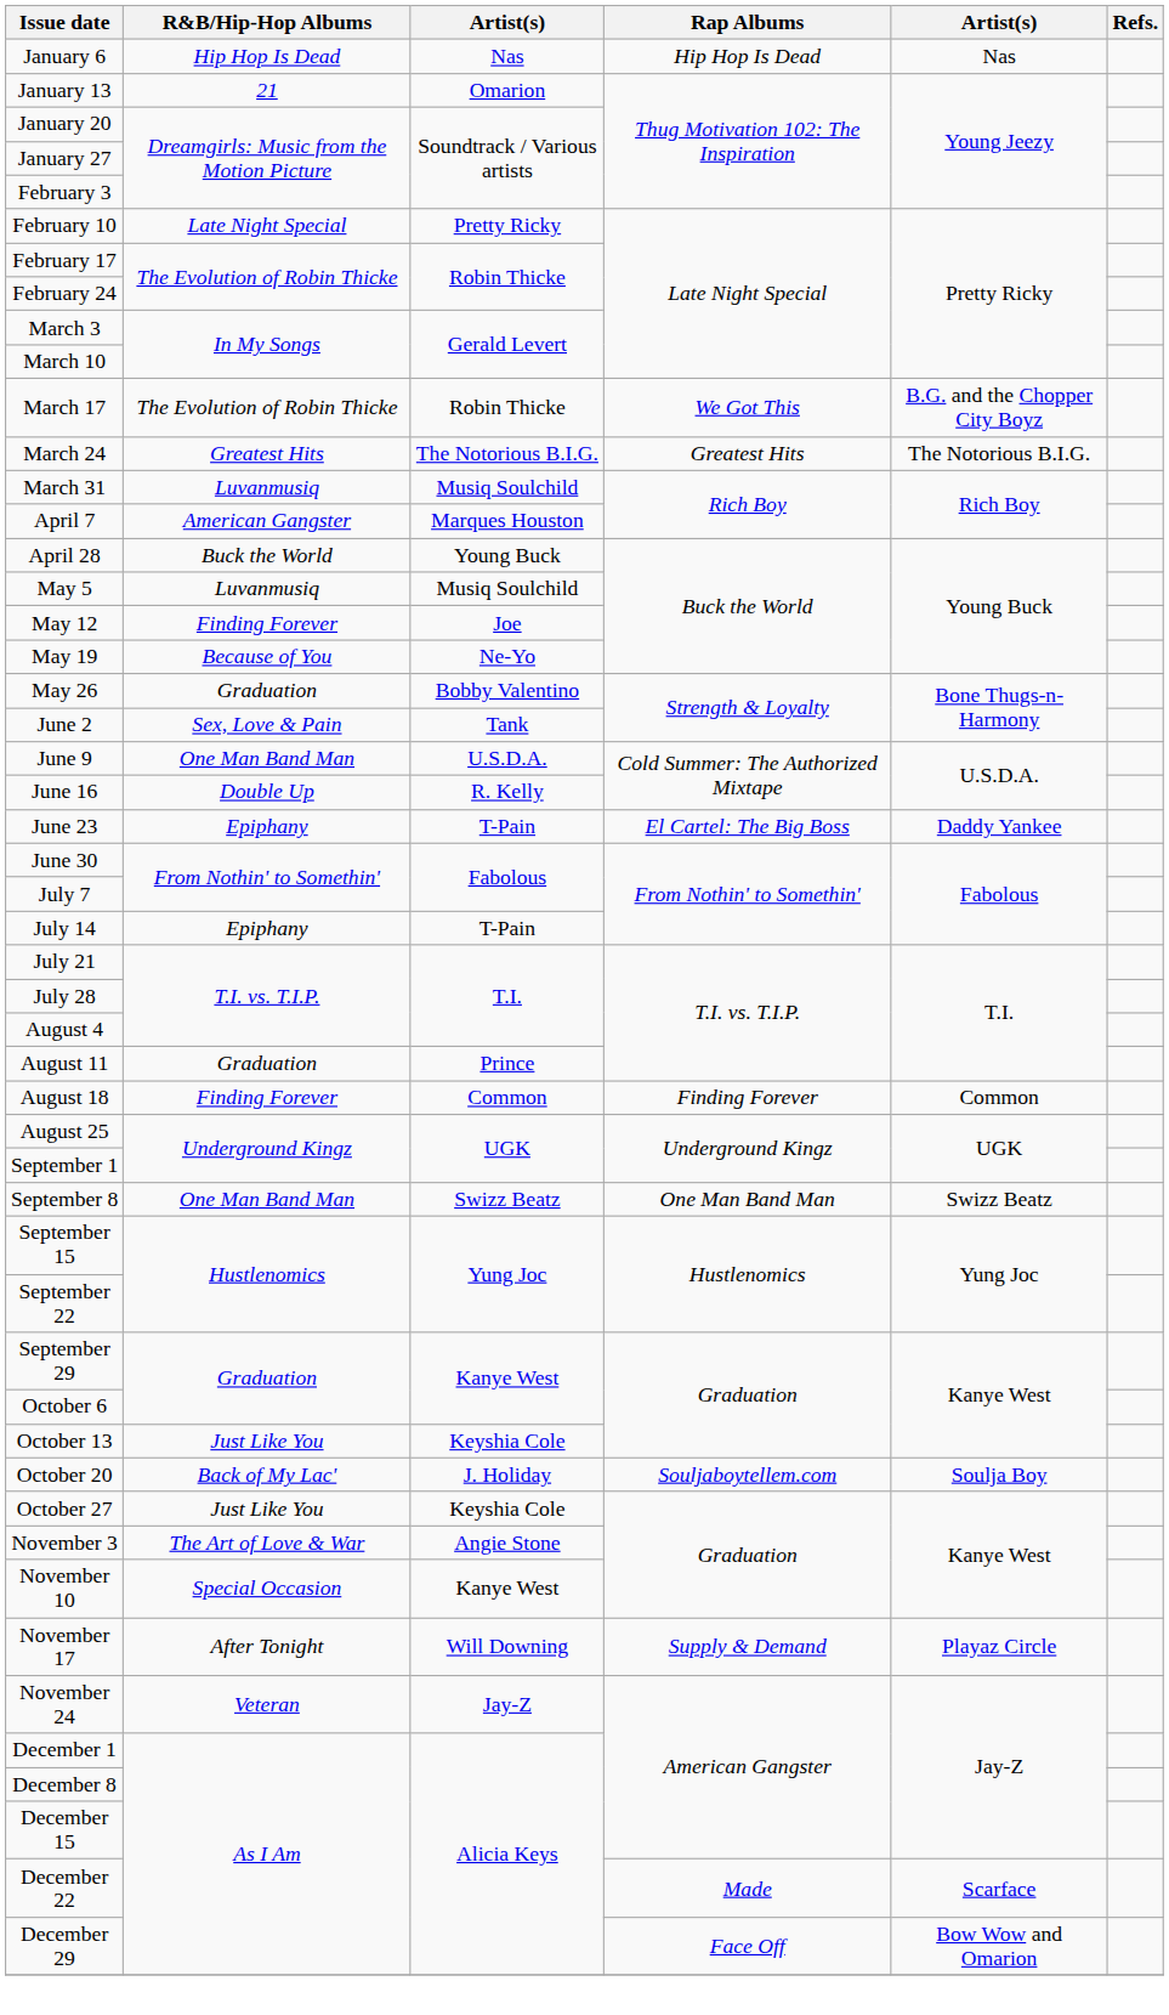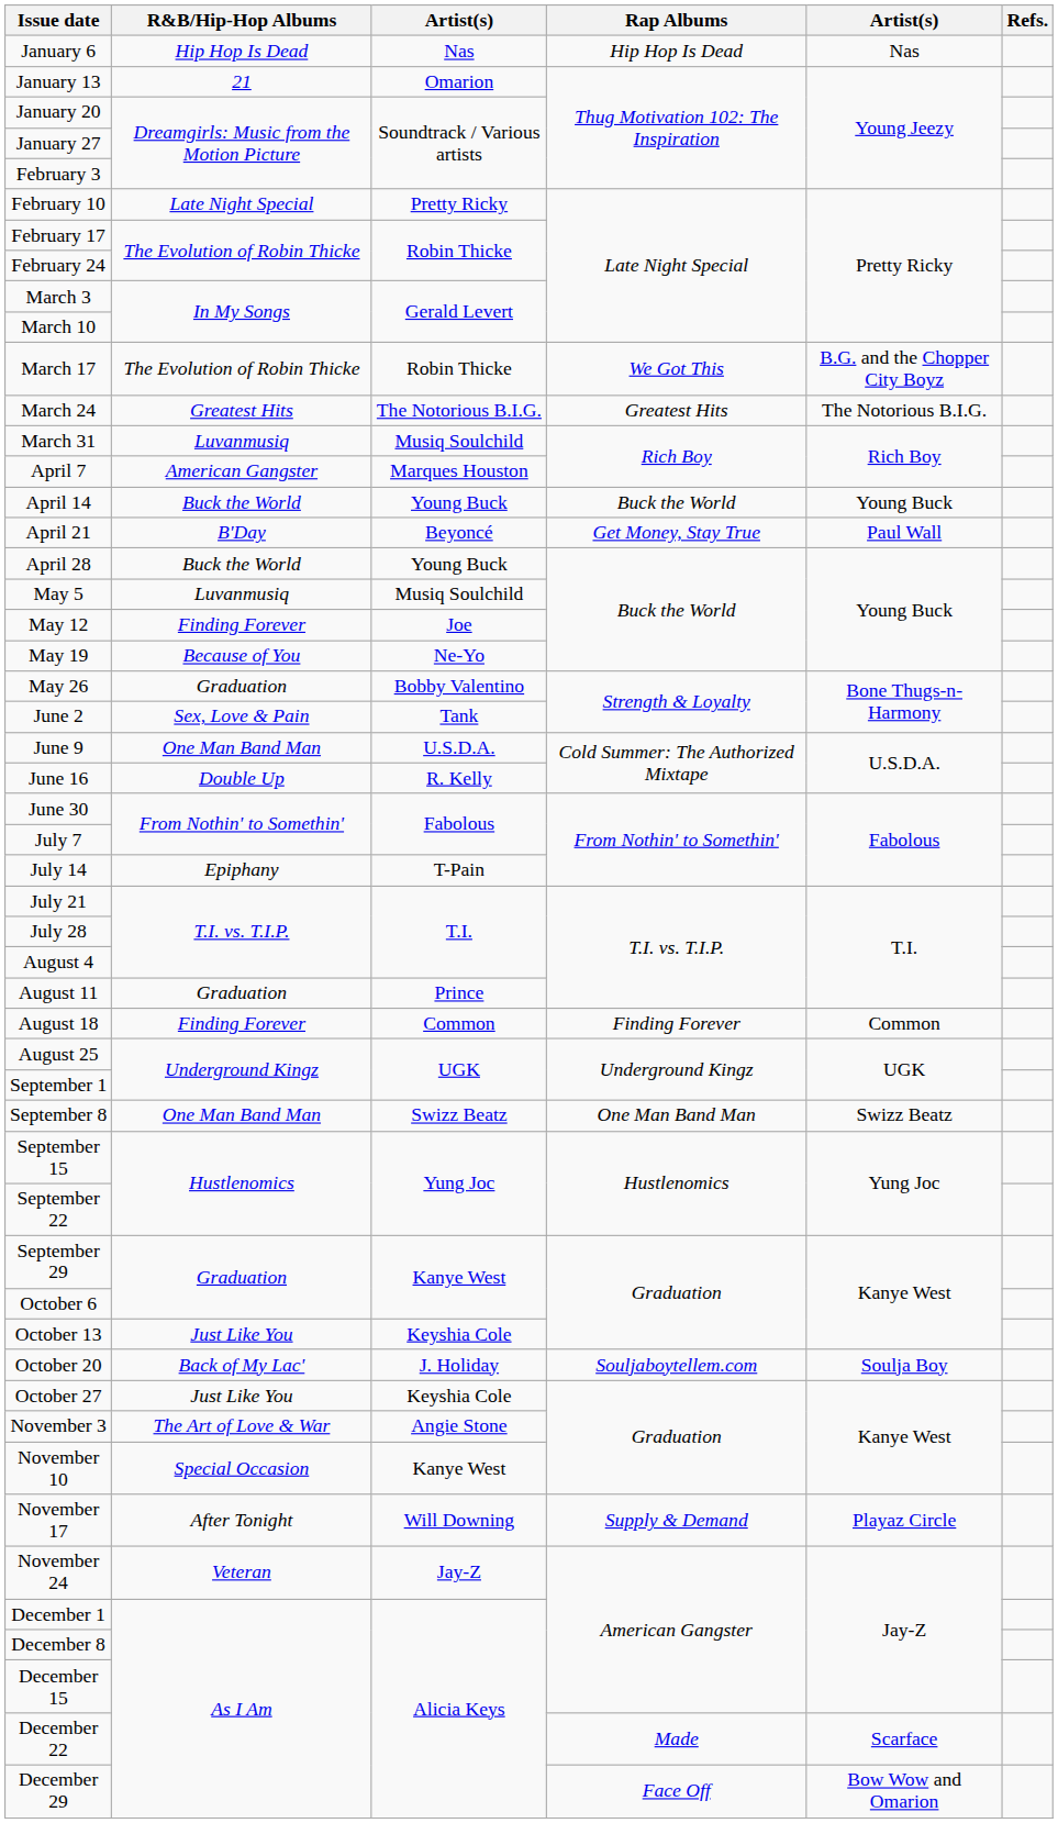+ row: April 14 | Buck the World | Young Buck | Buck the World | Young Buck
+ row: April 21 | B'Day | Beyoncé | Get Money, Stay True | Paul Wall
- row: June 23 | Epiphany | T-Pain | El Cartel: The Big Boss | Daddy Yankee
